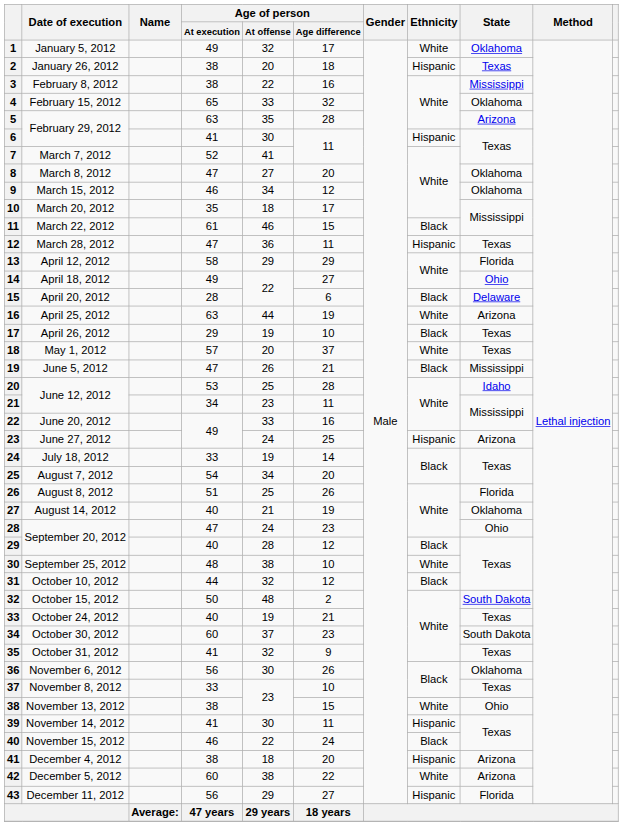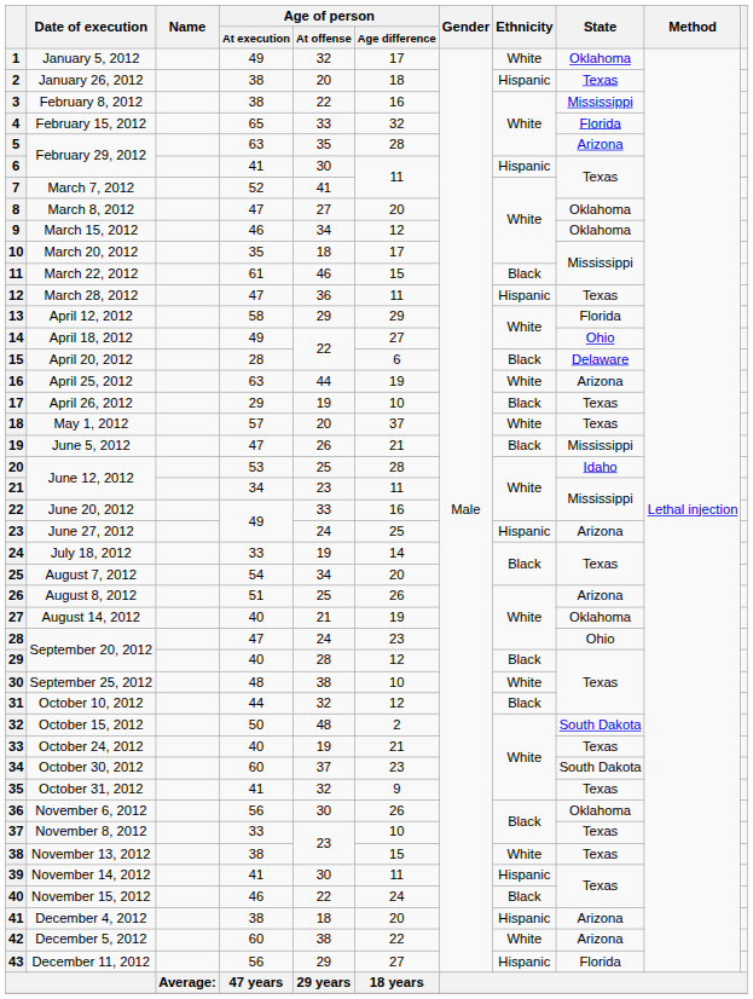February 15, 2012 | State: Oklahoma -> Florida
August 8, 2012 | State: Florida -> Arizona
November 13, 2012 | State: Ohio -> Texas
